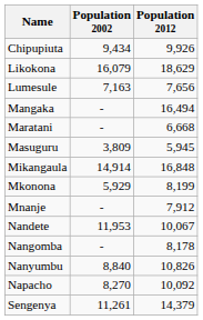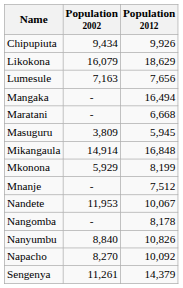Mnanje | Population 2012: 7,912 -> 7,512
